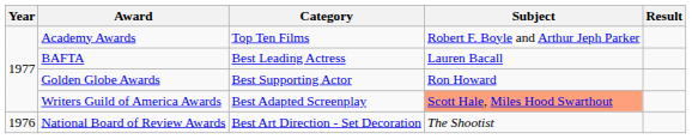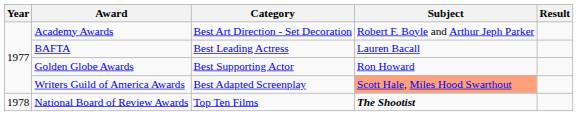Academy Awards | Category: Top Ten Films -> Best Art Direction - Set Decoration
National Board of Review Awards | Year: 1976 -> 1978
National Board of Review Awards | Category: Best Art Direction - Set Decoration -> Top Ten Films
National Board of Review Awards | Subject: normal -> bold
